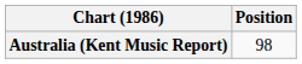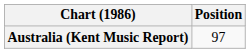Australia (Kent Music Report) | Position: 98 -> 97
